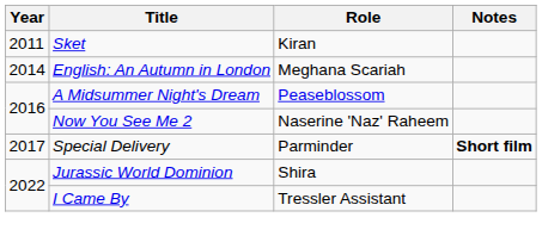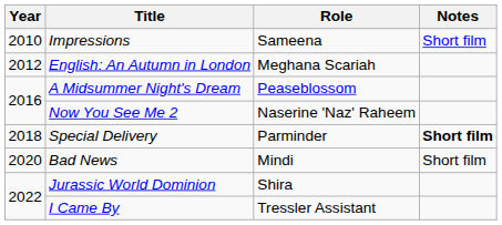+ row: 2010 | Impressions | Sameena | Short film
- row: 2011 | Sket | Kiran
English: An Autumn in London | Year: 2014 -> 2012
Special Delivery | Year: 2017 -> 2018
+ row: 2020 | Bad News | Mindi | Short film
